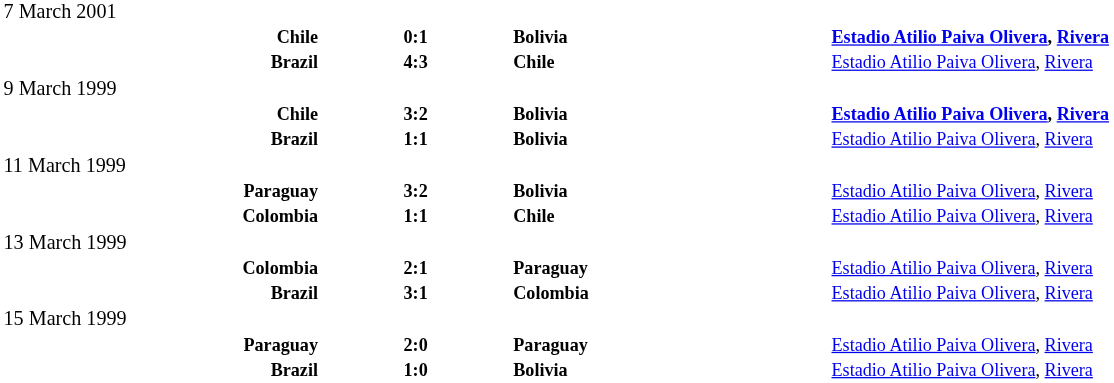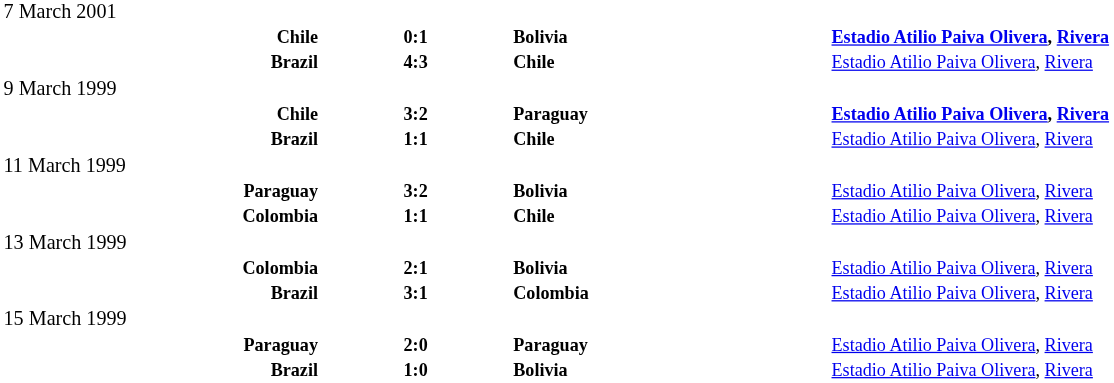Chile / 3:2 | column 3: Bolivia -> Paraguay
Brazil / 1:1 | column 3: Bolivia -> Chile
Colombia / 2:1 | column 3: Paraguay -> Bolivia
